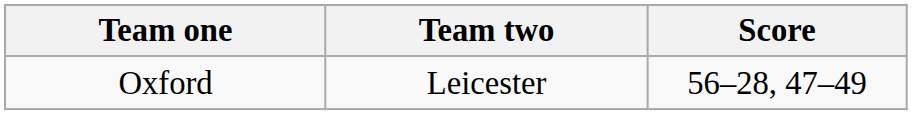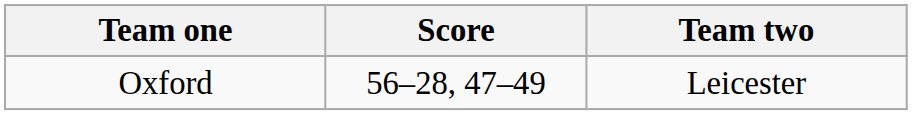columns swapped: Team two <-> Score
